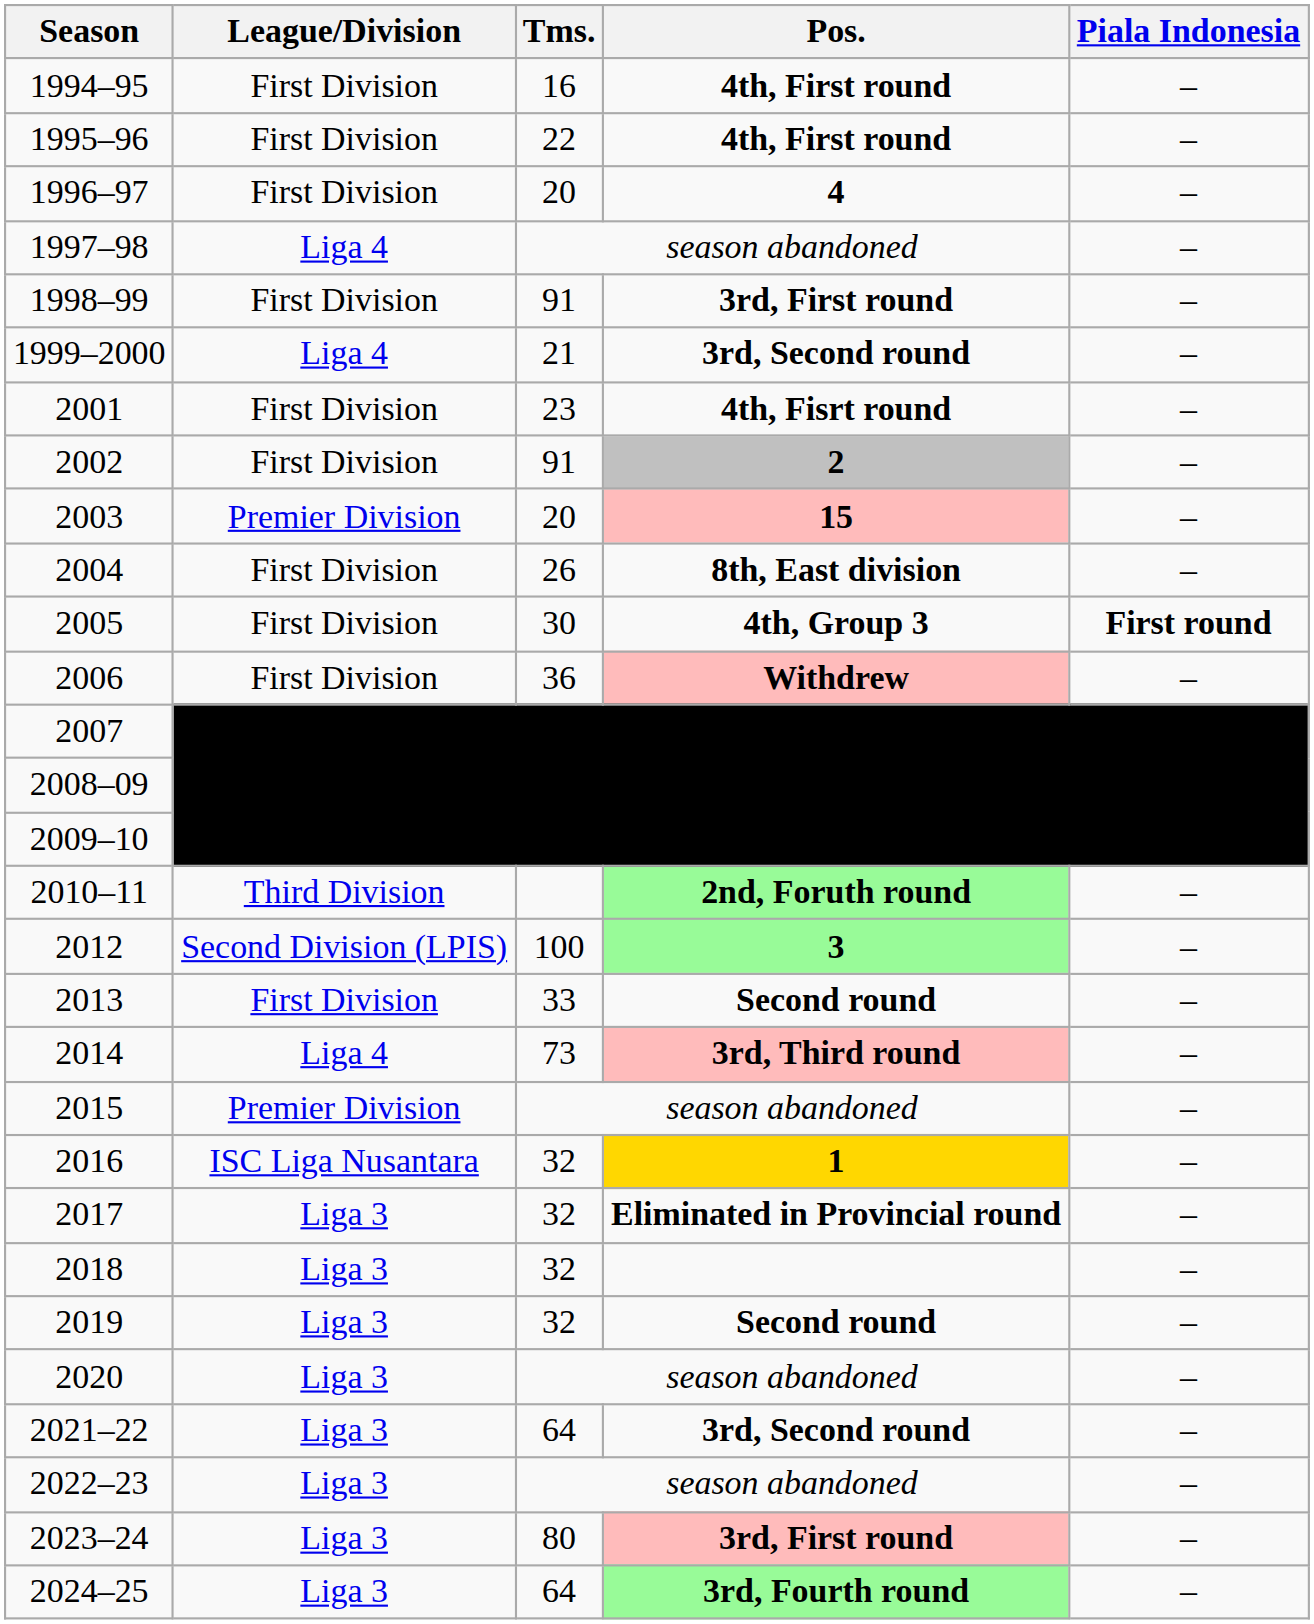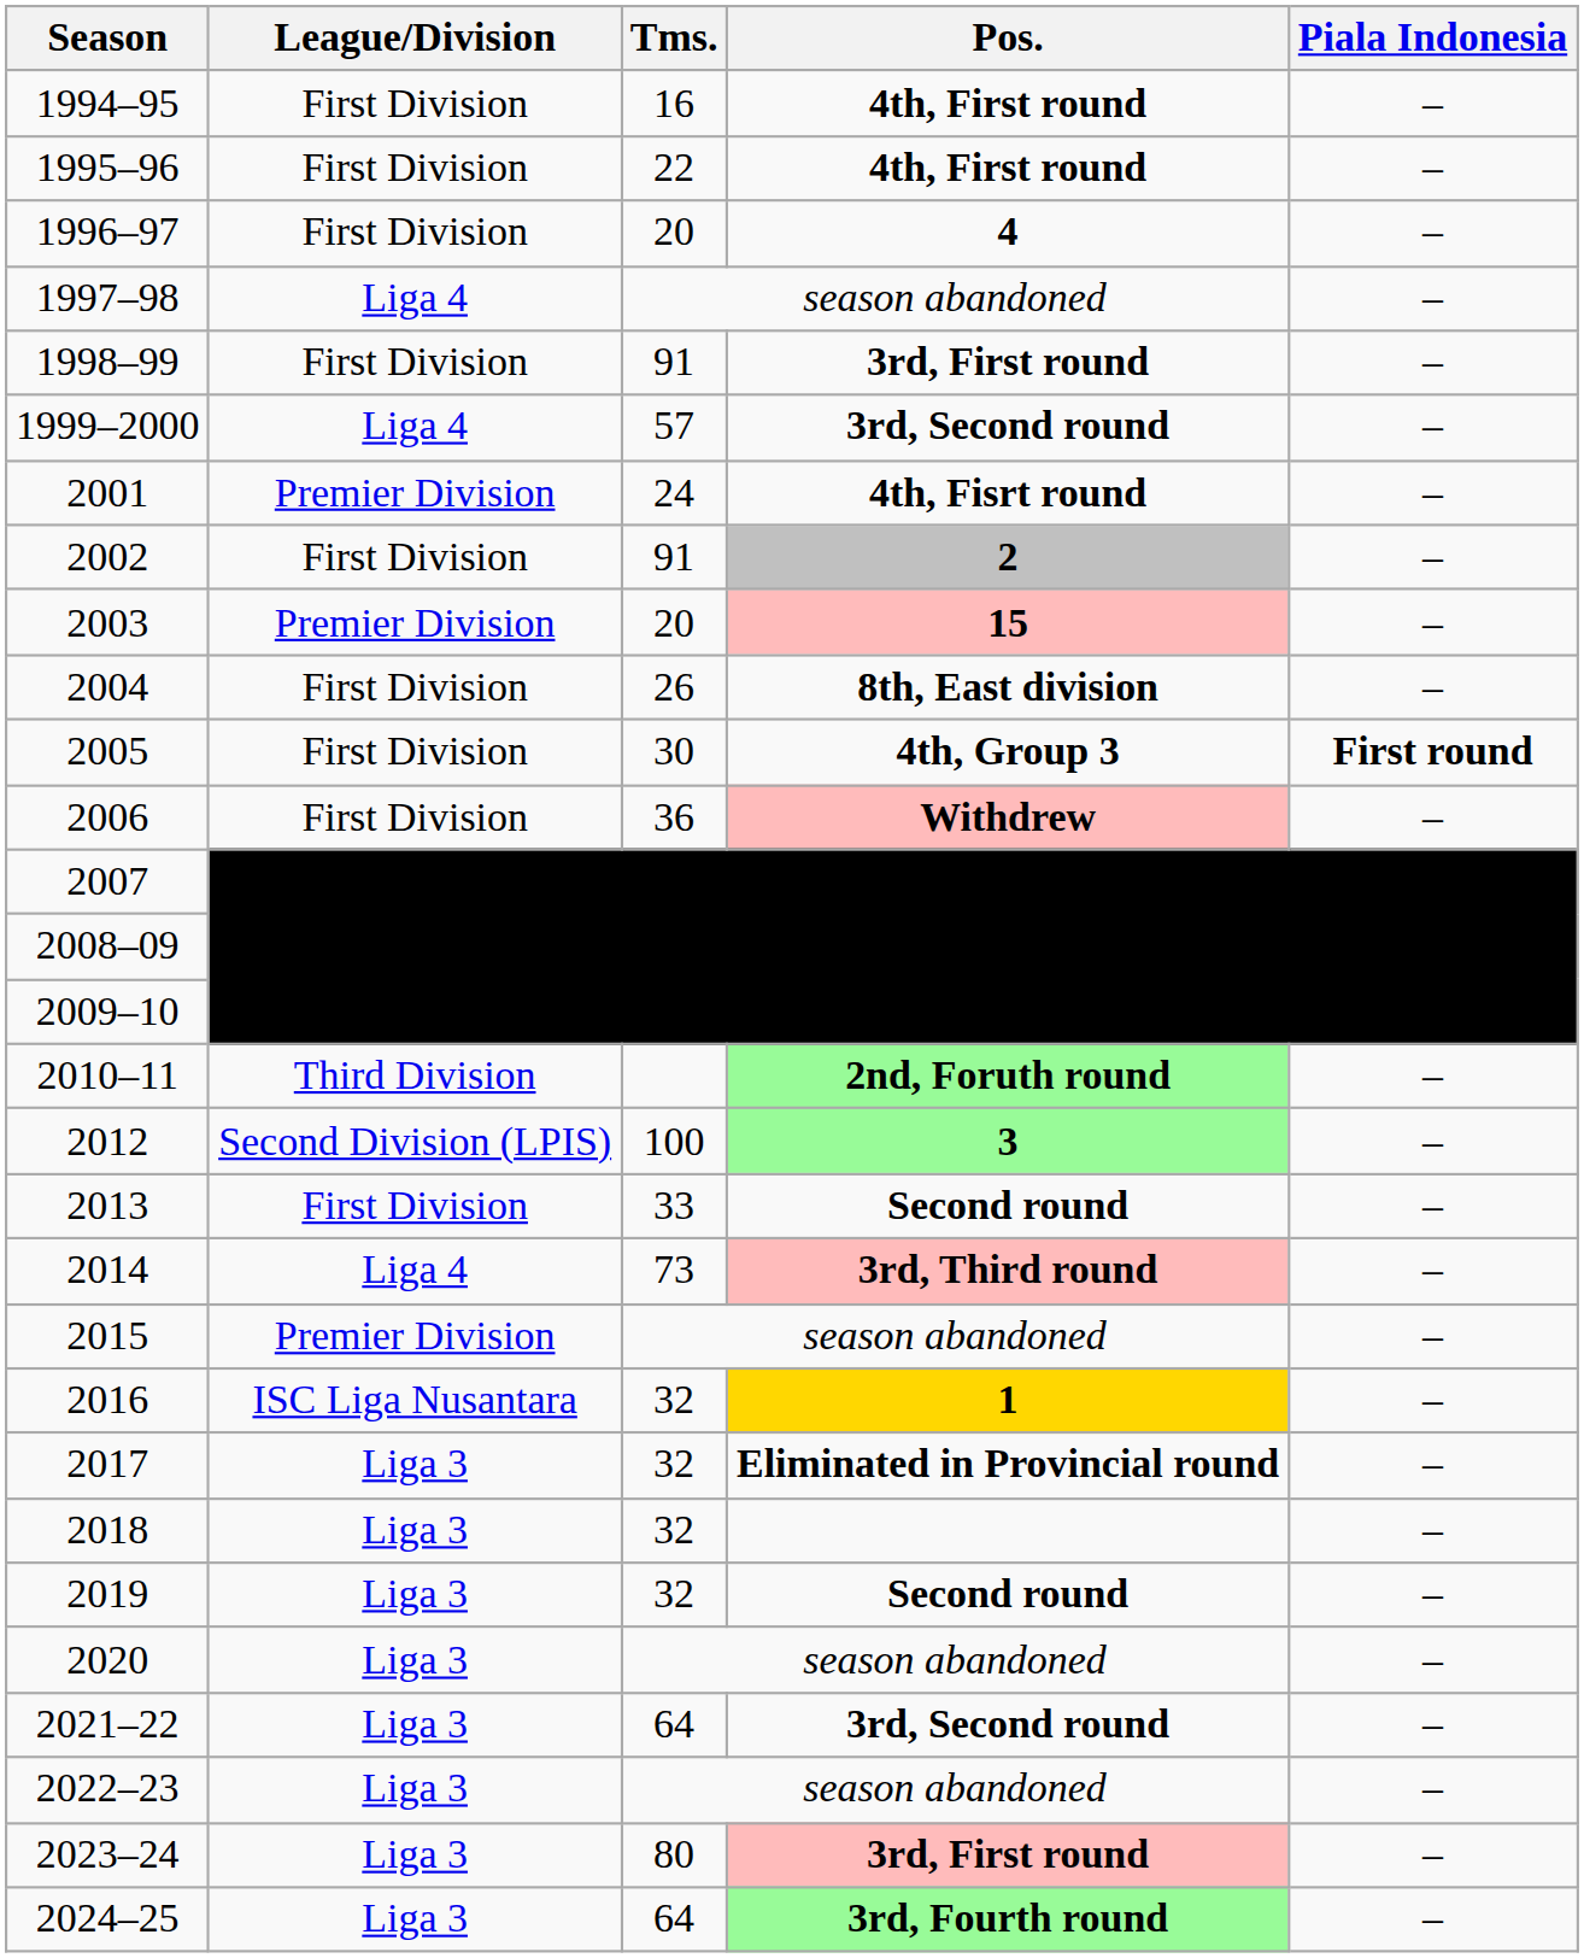1999–2000 | Tms.: 21 -> 57
2001 | League/Division: First Division -> Premier Division
2001 | Tms.: 23 -> 24
